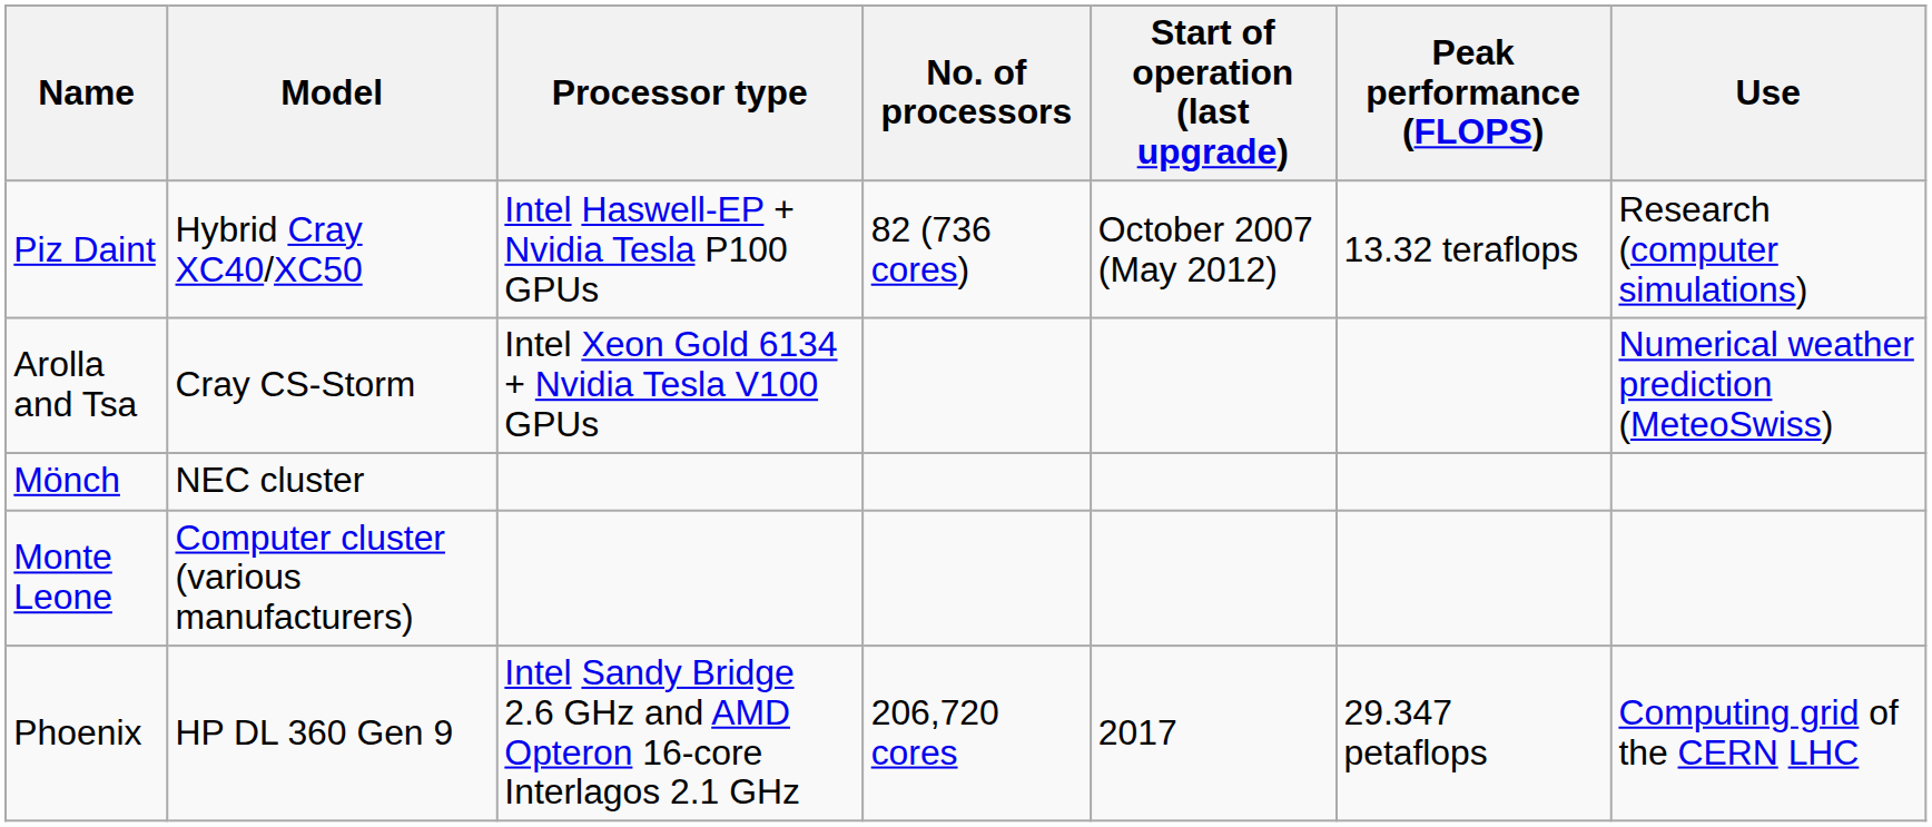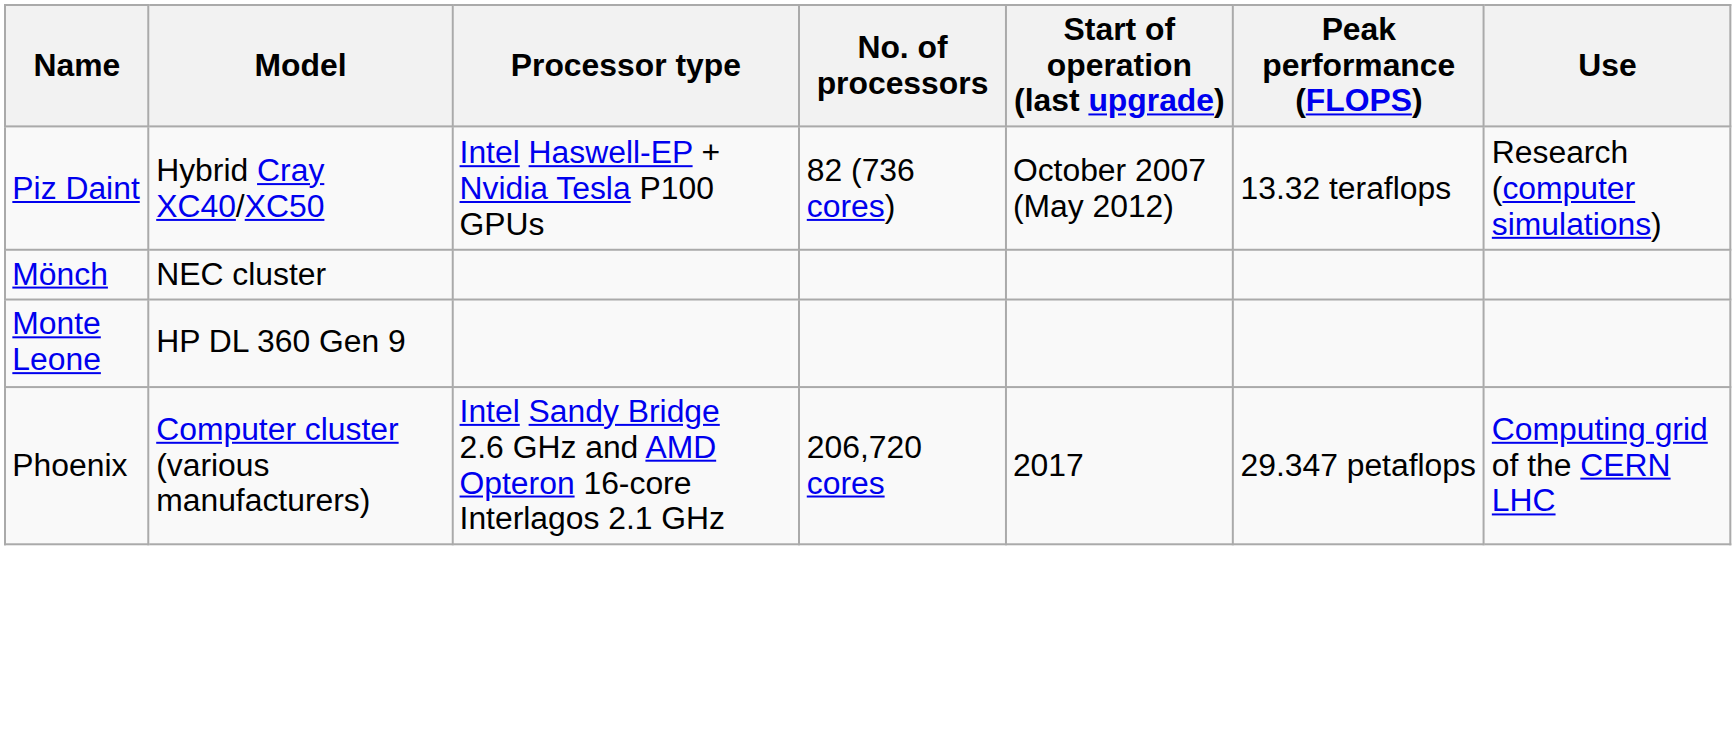- row: Arolla and Tsa | Cray CS-Storm | Intel Xeon Gold 6134 + Nvidia Tesla V100 GPUs | Numerical weather prediction (MeteoSwiss)
Monte Leone | Model: Computer cluster (various manufacturers) -> HP DL 360 Gen 9
Phoenix | Model: HP DL 360 Gen 9 -> Computer cluster (various manufacturers)
